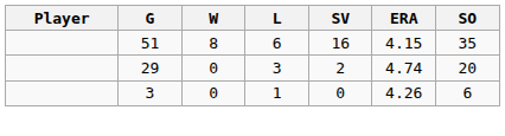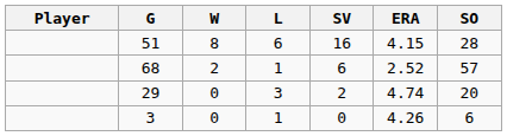51 | SO: 35 -> 28
+ row: 68 | 2 | 1 | 6 | 2.52 | 57
